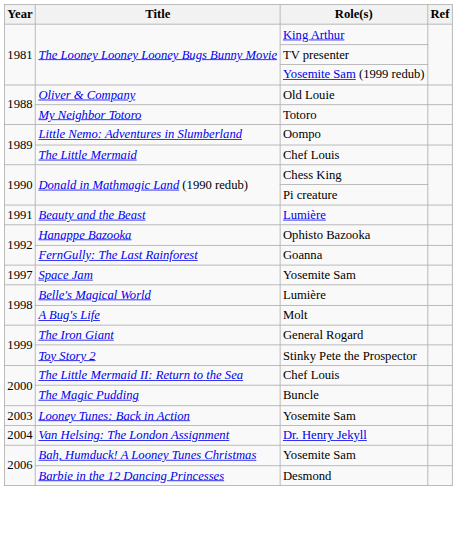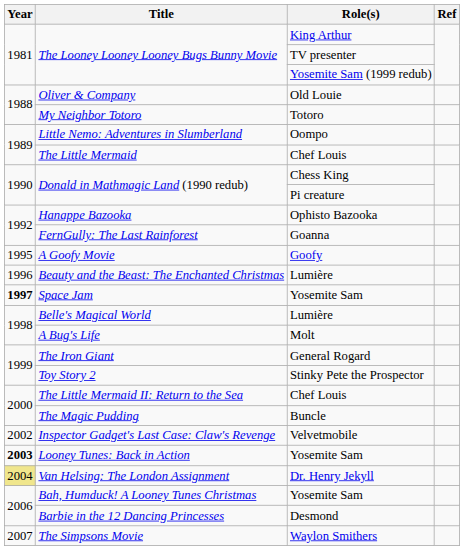- row: 1991 | Beauty and the Beast | Lumière
+ row: 1995 | A Goofy Movie | Goofy
+ row: 1996 | Beauty and the Beast: The Enchanted Christmas | Lumière
Space Jam | Year: normal -> bold
+ row: 2002 | Inspector Gadget's Last Case: Claw's Revenge | Velvetmobile
Looney Tunes: Back in Action | Year: normal -> bold
Van Helsing: The London Assignment | Year: no background -> khaki background
+ row: 2007 | The Simpsons Movie | Waylon Smithers
